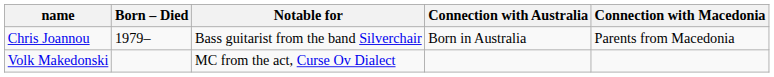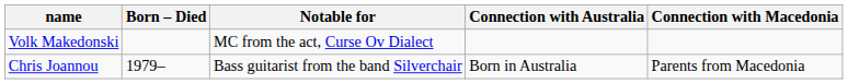rows swapped: Chris Joannou <-> Volk Makedonski
